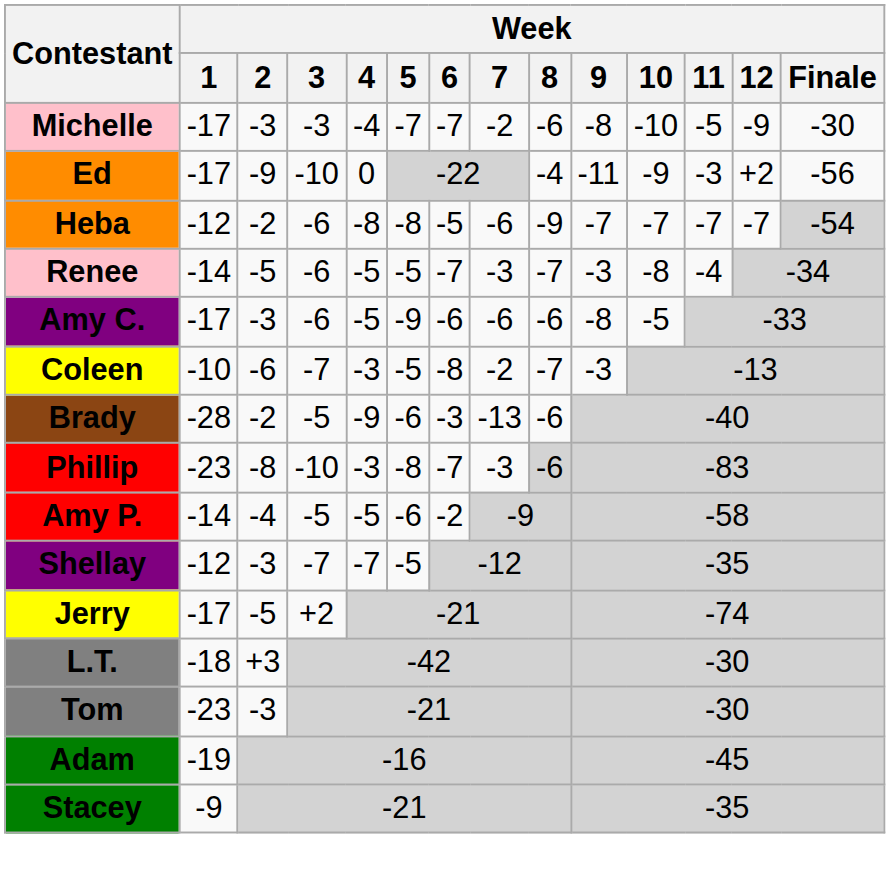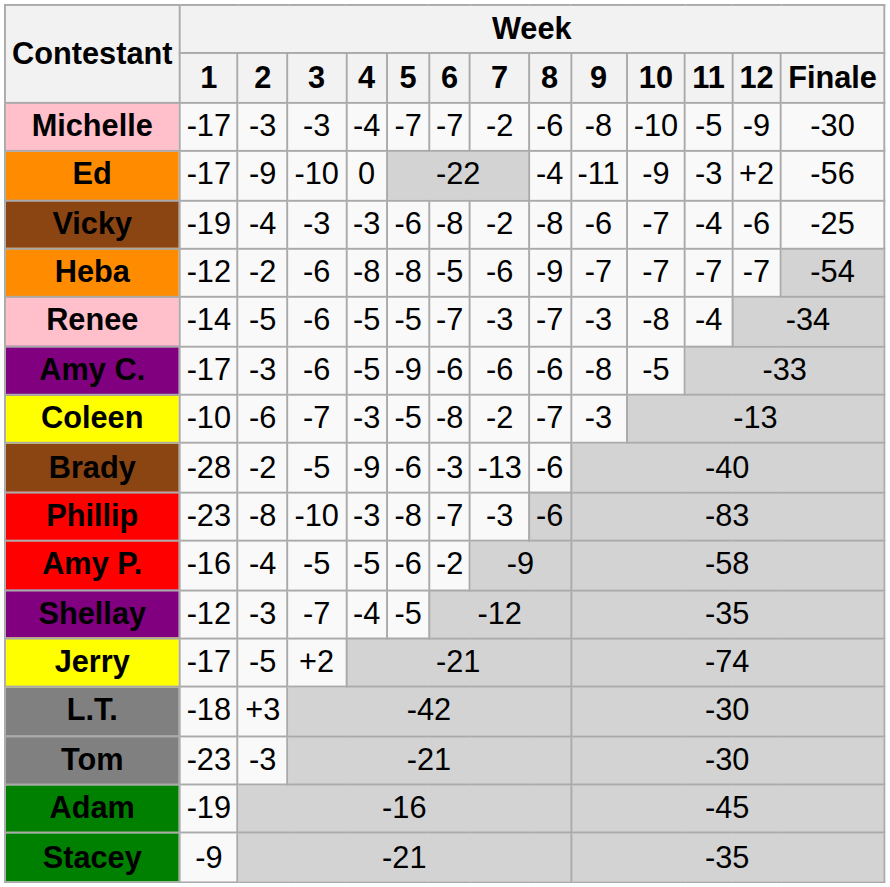+ row: Vicky | -19 | -4 | -3 | -3 | -6 | -8 | -2 | -8 | -6 | -7 | -4 | -6 | -25
Amy P. | Week / 1: -14 -> -16
Shellay | Week / 4: -7 -> -4
